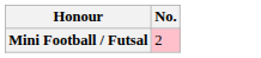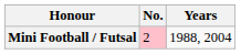+ column: Years | 1988, 2004
